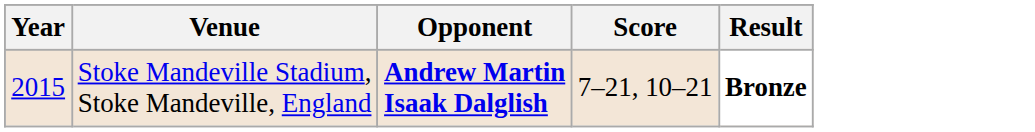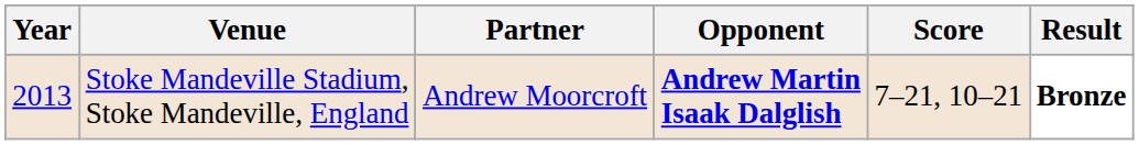+ column: Partner | Andrew Moorcroft
Stoke Mandeville Stadium, Stoke Mandeville, England | Year: 2015 -> 2013
